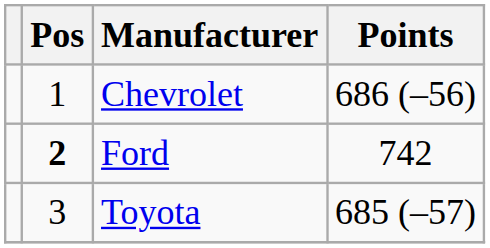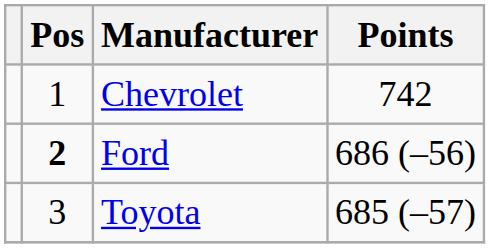Chevrolet | Points: 686 (–56) -> 742
Ford | Points: 742 -> 686 (–56)
